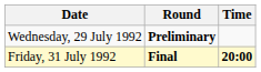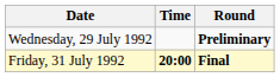columns swapped: Time <-> Round
